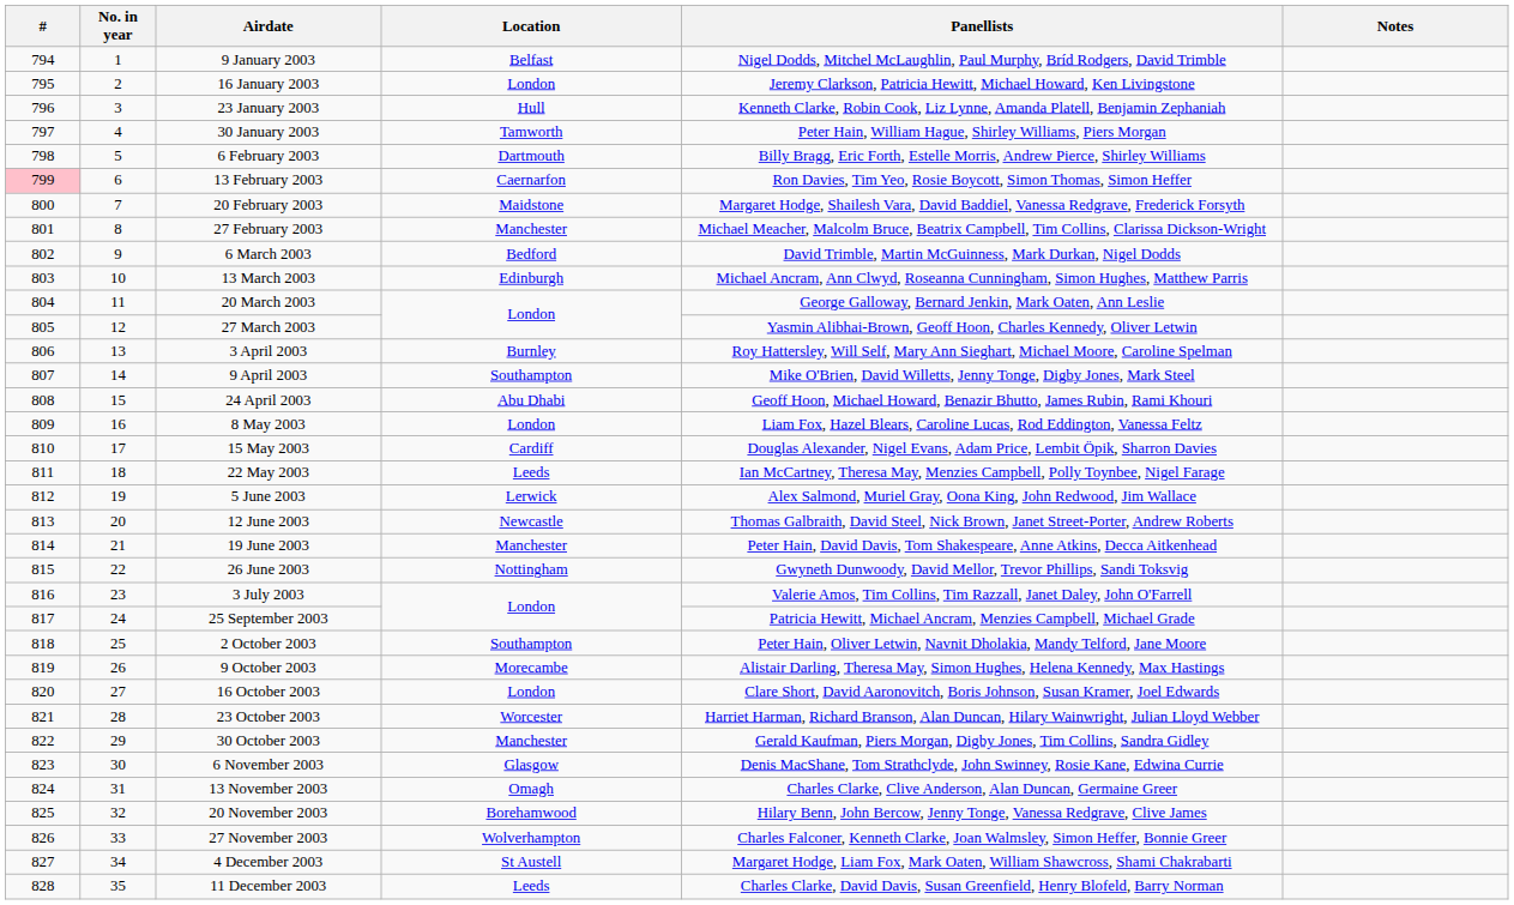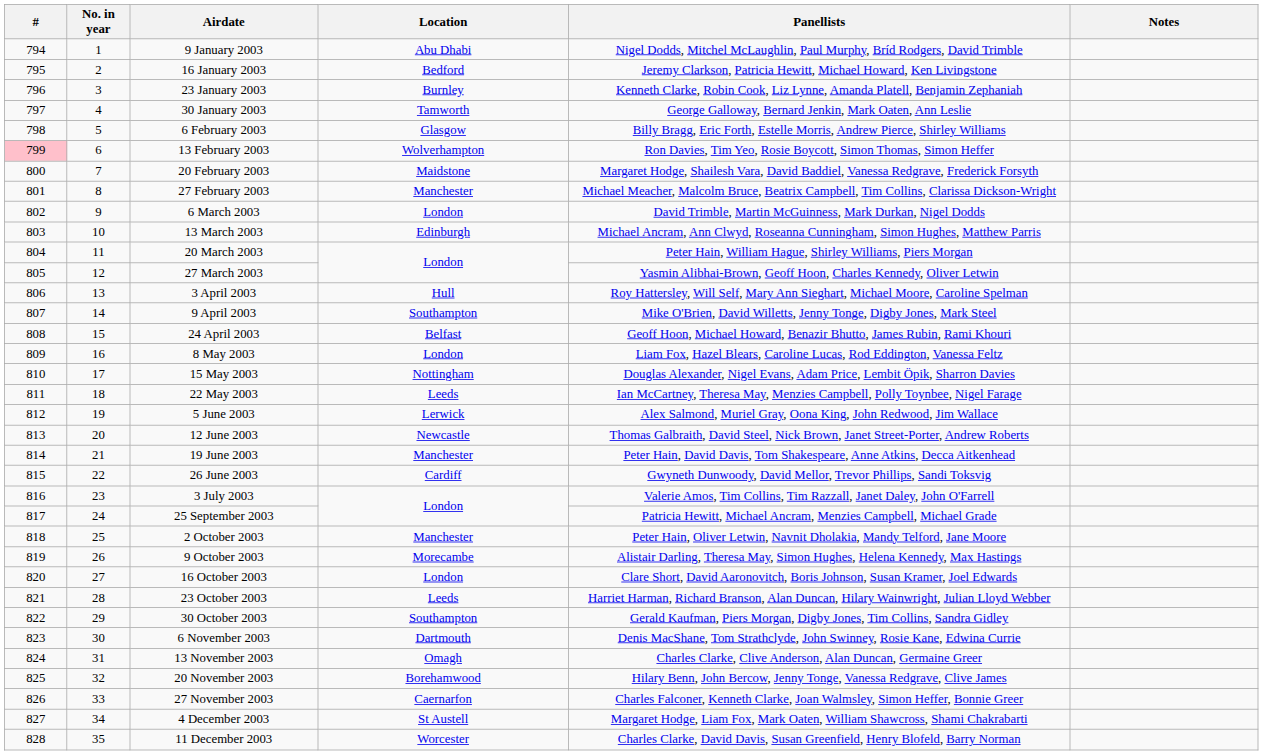9 January 2003 | Location: Belfast -> Abu Dhabi
16 January 2003 | Location: London -> Bedford
23 January 2003 | Location: Hull -> Burnley
30 January 2003 | Panellists: Peter Hain, William Hague, Shirley Williams, Piers Morgan -> George Galloway, Bernard Jenkin, Mark Oaten, Ann Leslie
6 February 2003 | Location: Dartmouth -> Glasgow
13 February 2003 | Location: Caernarfon -> Wolverhampton
6 March 2003 | Location: Bedford -> London
20 March 2003 | Panellists: George Galloway, Bernard Jenkin, Mark Oaten, Ann Leslie -> Peter Hain, William Hague, Shirley Williams, Piers Morgan
3 April 2003 | Location: Burnley -> Hull
24 April 2003 | Location: Abu Dhabi -> Belfast
15 May 2003 | Location: Cardiff -> Nottingham
26 June 2003 | Location: Nottingham -> Cardiff
2 October 2003 | Location: Southampton -> Manchester
23 October 2003 | Location: Worcester -> Leeds
30 October 2003 | Location: Manchester -> Southampton
6 November 2003 | Location: Glasgow -> Dartmouth
27 November 2003 | Location: Wolverhampton -> Caernarfon
11 December 2003 | Location: Leeds -> Worcester
